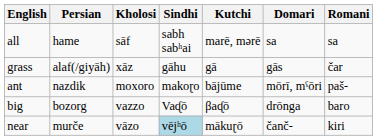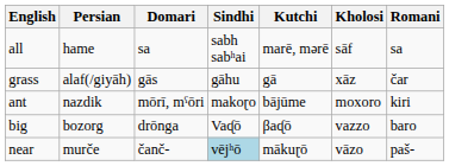columns swapped: Kholosi <-> Domari
ant | Romani: paš- -> kiri
near | Romani: kiri -> paš-
